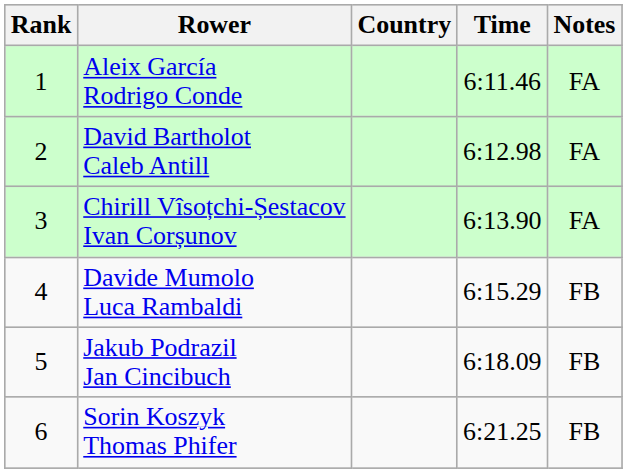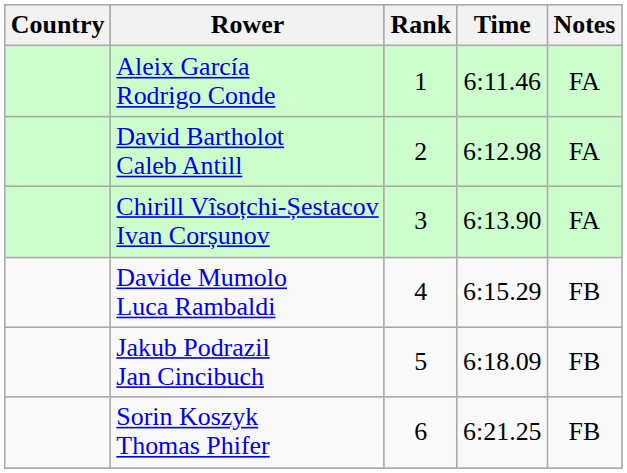columns swapped: Rank <-> Country
